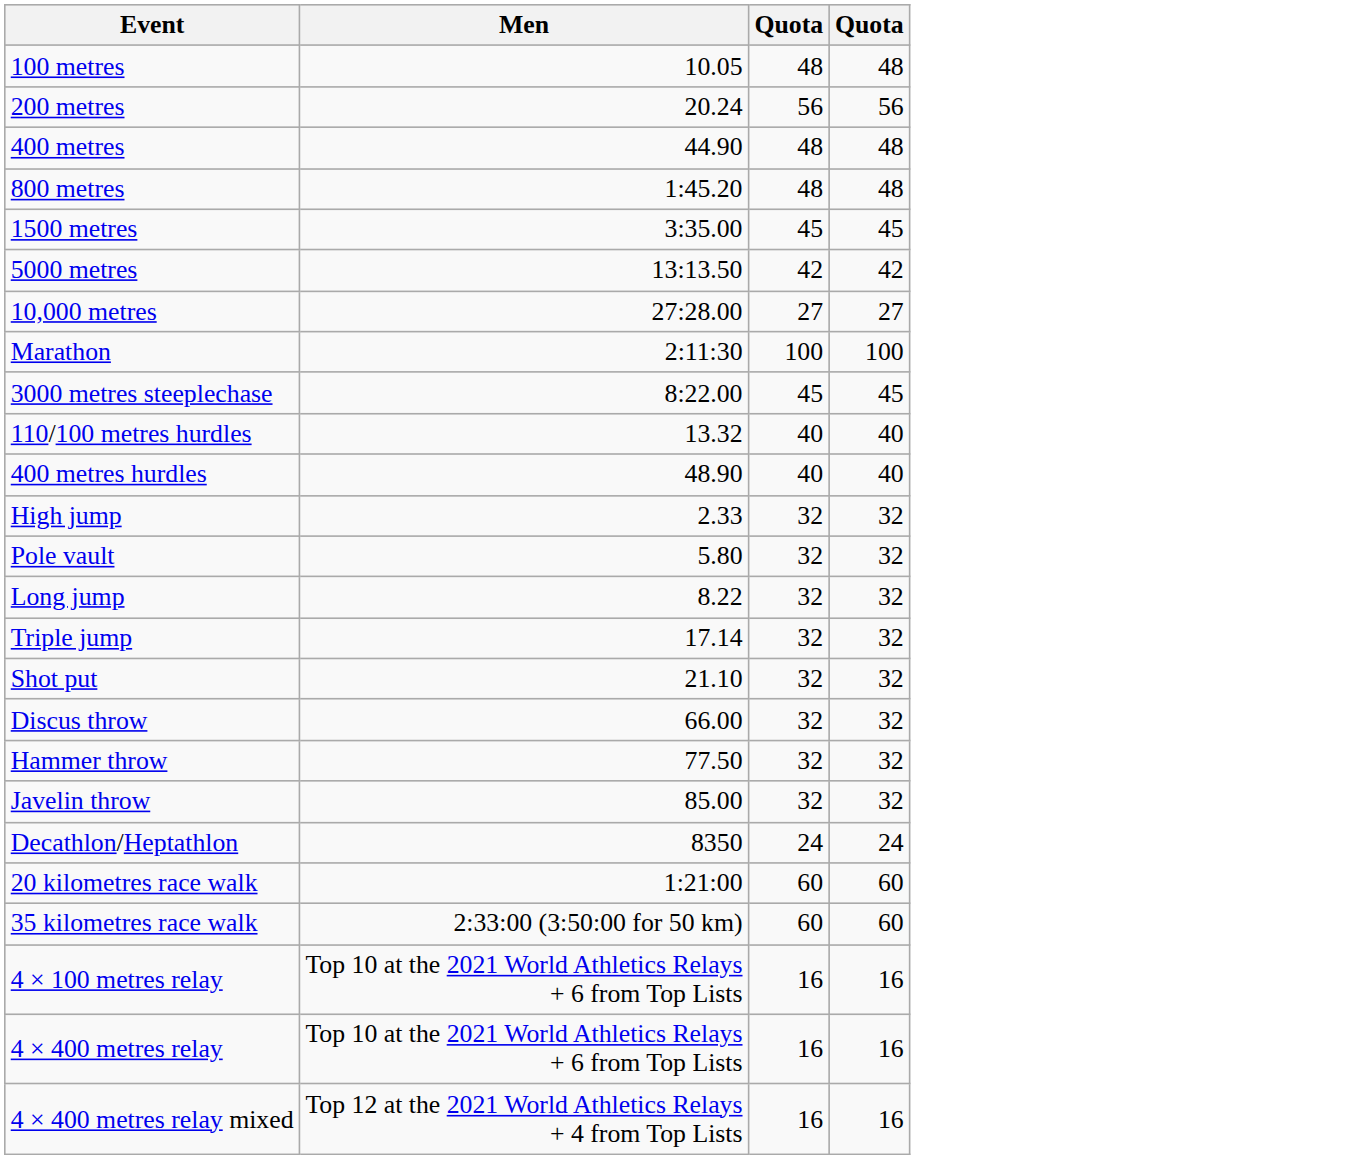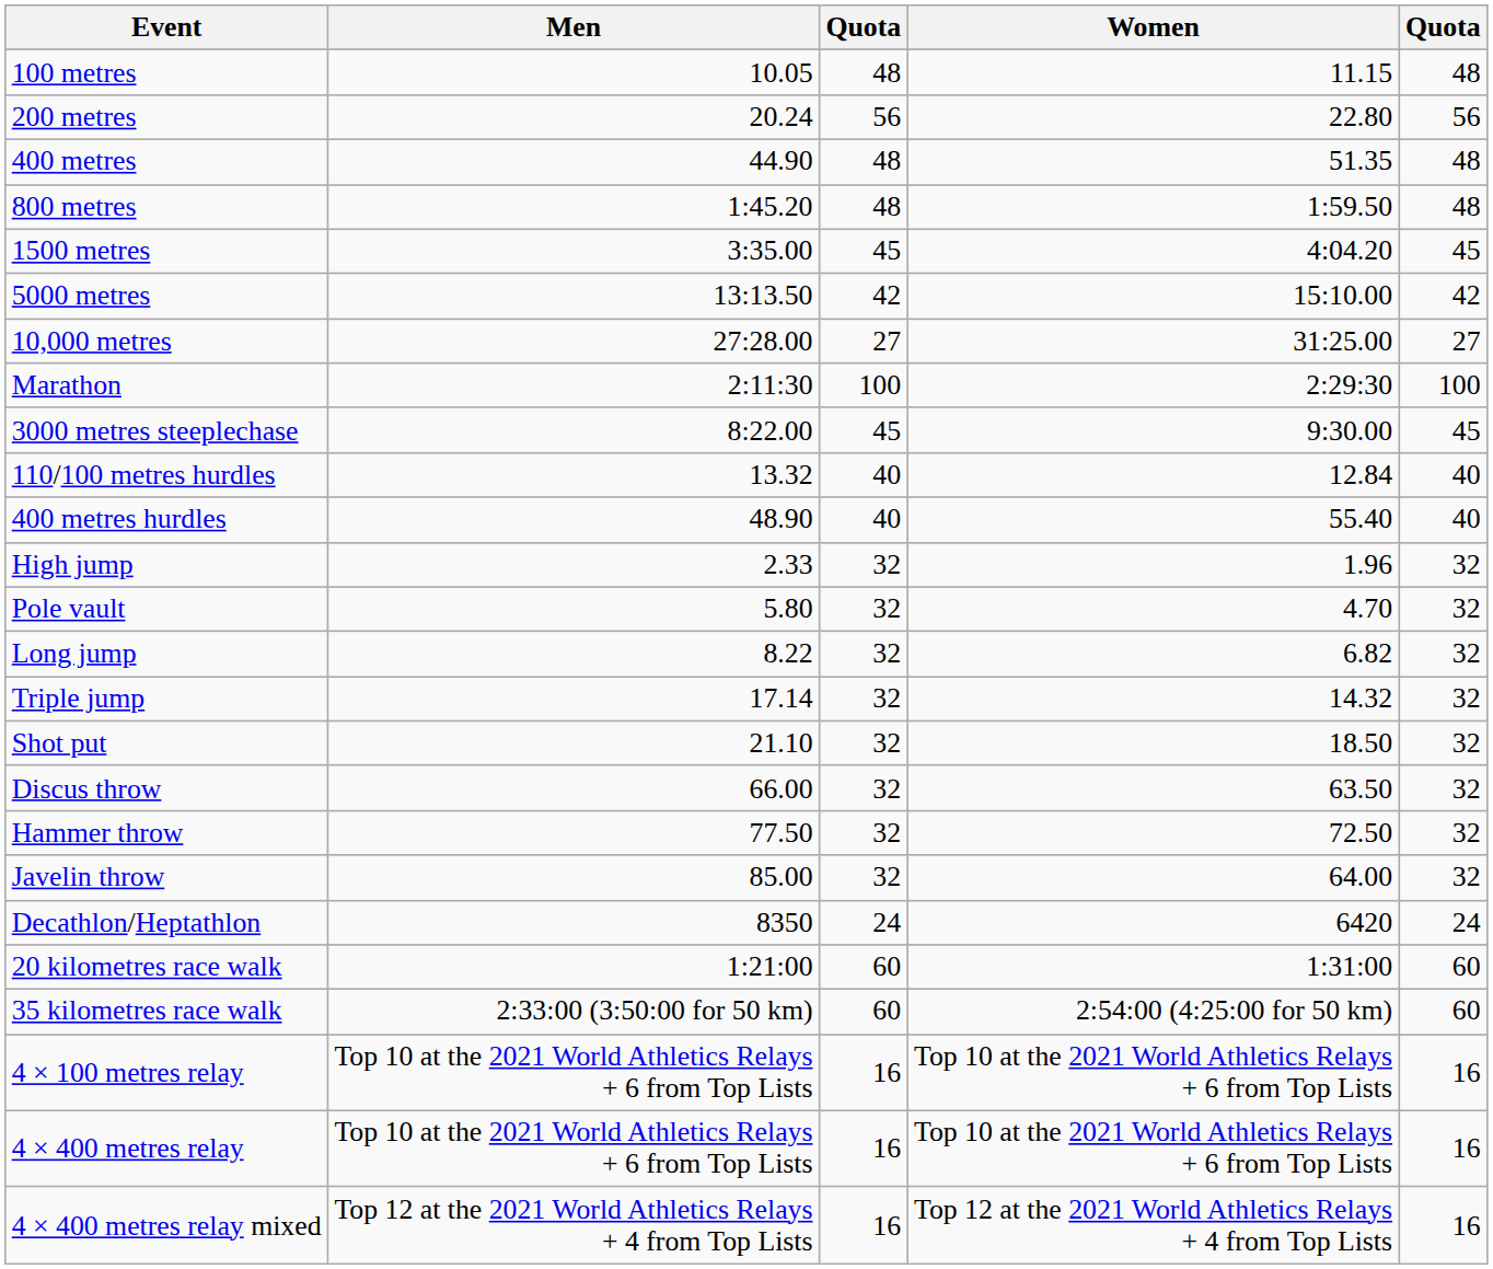+ column: Women | 11.15 | 22.80 | 51.35 | 1:59.50 | 4:04.20 | 15:10.00 | 31:25.00 | 2:29:30 | 9:30.00 | 12.84 | 55.40 | 1.96 | 4.70 | 6.82 | 14.32 | 18.50 | 63.50 | 72.50 | 64.00 | 6420 | 1:31:00 | 2:54:00 (4:25:00 for 50 km) | Top 10 at the 2021 World Athletics Relays + 6 from Top Lists | Top 10 at the 2021 World Athletics Relays + 6 from Top Lists | Top 12 at the 2021 World Athletics Relays + 4 from Top Lists
